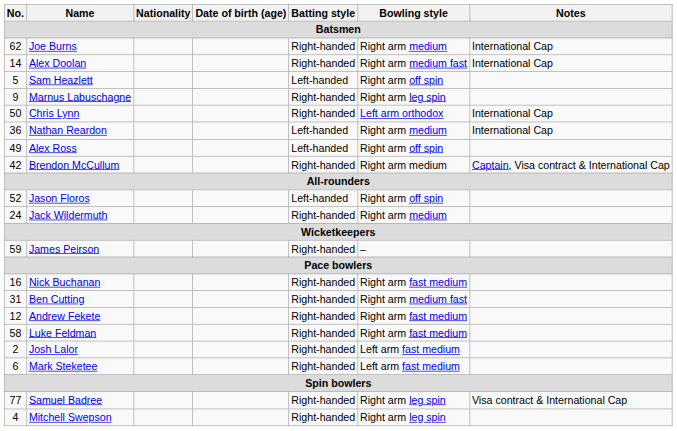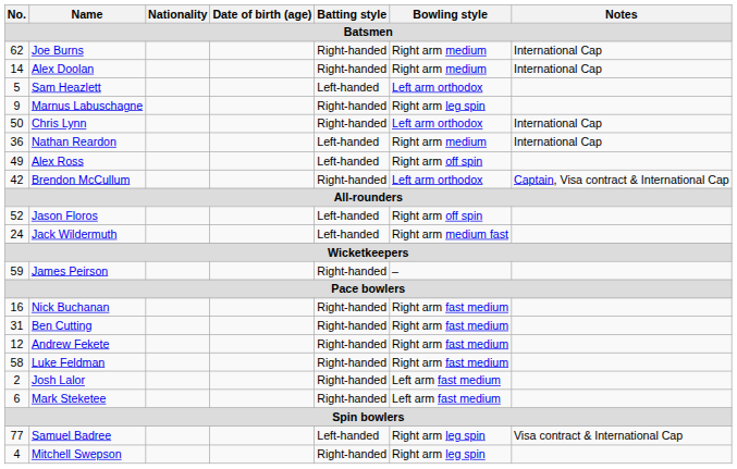Alex Doolan | Bowling style: Right arm medium fast -> Right arm medium
Sam Heazlett | Bowling style: Right arm off spin -> Left arm orthodox
Brendon McCullum | Bowling style: Right arm medium -> Left arm orthodox
Jack Wildermuth | Batting style: Right-handed -> Left-handed
Jack Wildermuth | Bowling style: Right arm medium -> Right arm medium fast
Ben Cutting | Bowling style: Right arm medium fast -> Right arm fast medium
Samuel Badree | Batting style: Right-handed -> Left-handed
